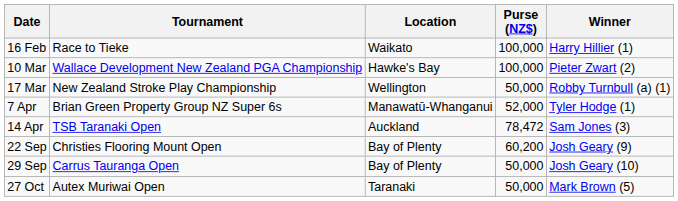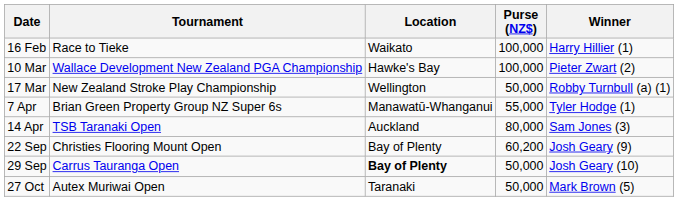7 Apr | Purse (NZ$): 52,000 -> 55,000
14 Apr | Purse (NZ$): 78,472 -> 80,000
29 Sep | Location: normal -> bold
